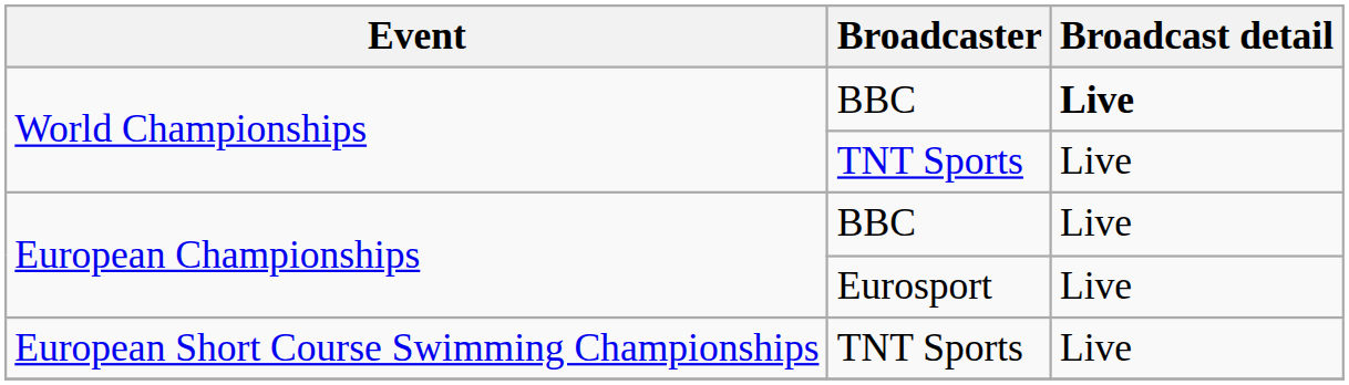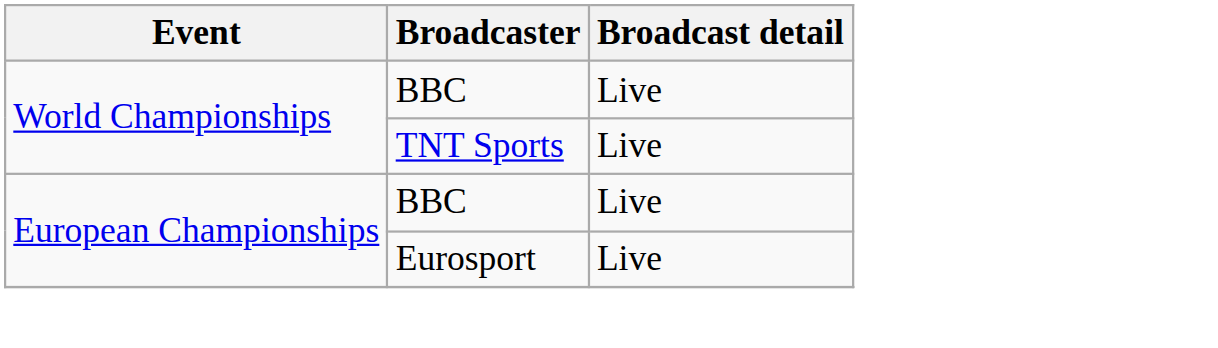World Championships / BBC | Broadcast detail: bold -> normal
- row: European Short Course Swimming Championships | TNT Sports | Live
